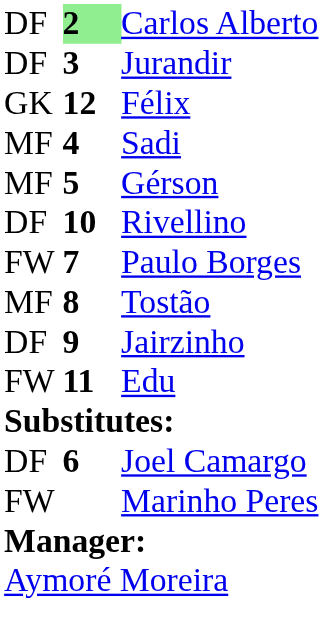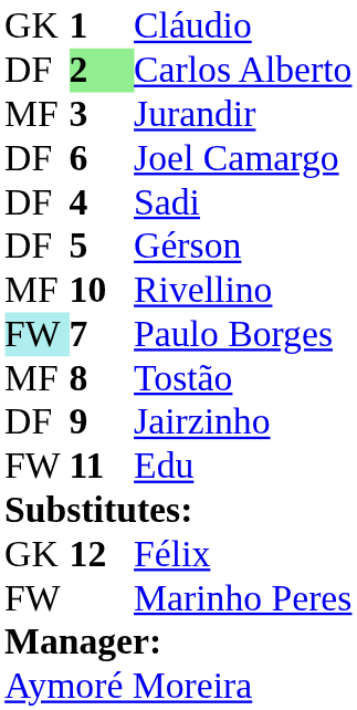+ row: GK | 1 | Cláudio
Jurandir | column 1: DF -> MF
rows swapped: Joel Camargo <-> Félix
Sadi | column 1: MF -> DF
Gérson | column 1: MF -> DF
Rivellino | column 1: DF -> MF
Paulo Borges | column 1: no background -> paleturquoise background
